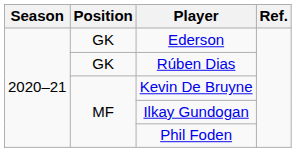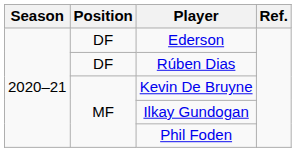Ederson | Position: GK -> DF
Rúben Dias | Position: GK -> DF
